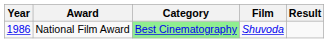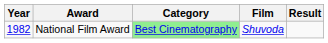National Film Award | Year: 1986 -> 1982
